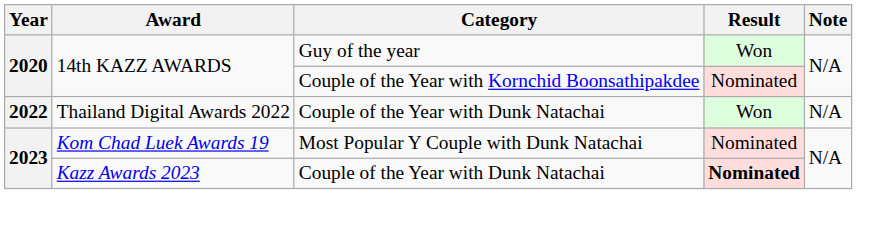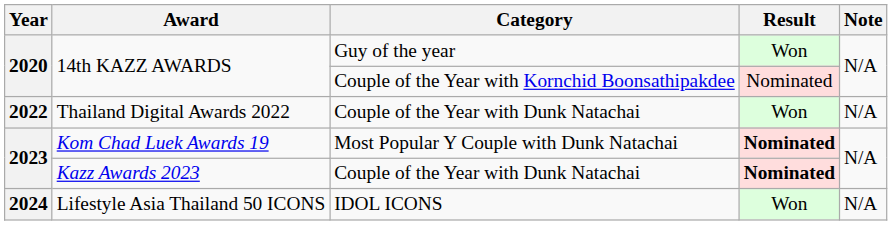Kom Chad Luek Awards 19 | Result: normal -> bold
+ row: 2024 | Lifestyle Asia Thailand 50 ICONS | IDOL ICONS | Won | N/A
